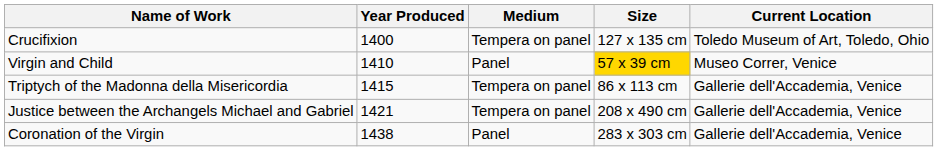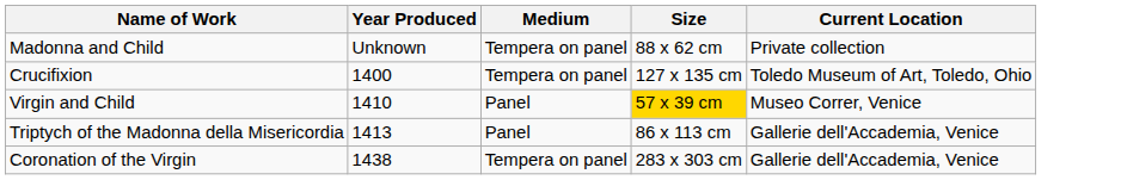+ row: Madonna and Child | Unknown | Tempera on panel | 88 x 62 cm | Private collection
Triptych of the Madonna della Misericordia | Year Produced: 1415 -> 1413
Triptych of the Madonna della Misericordia | Medium: Tempera on panel -> Panel
- row: Justice between the Archangels Michael and Gabriel | 1421 | Tempera on panel | 208 x 490 cm | Gallerie dell'Accademia, Venice
Coronation of the Virgin | Medium: Panel -> Tempera on panel
